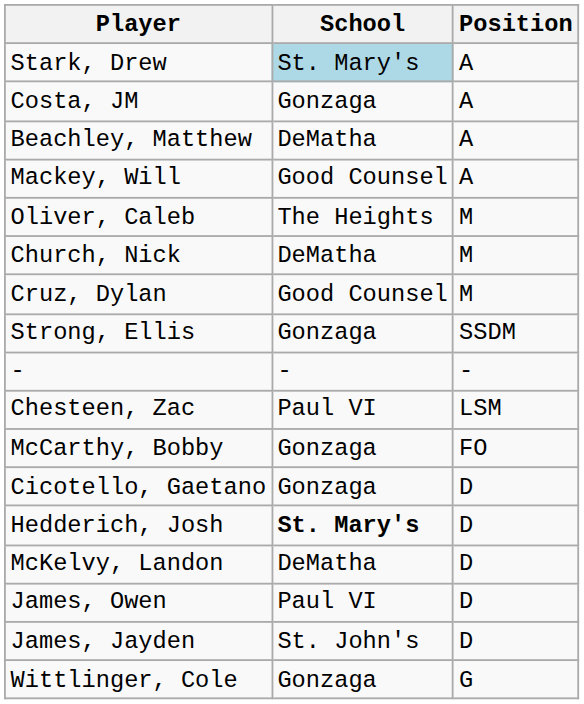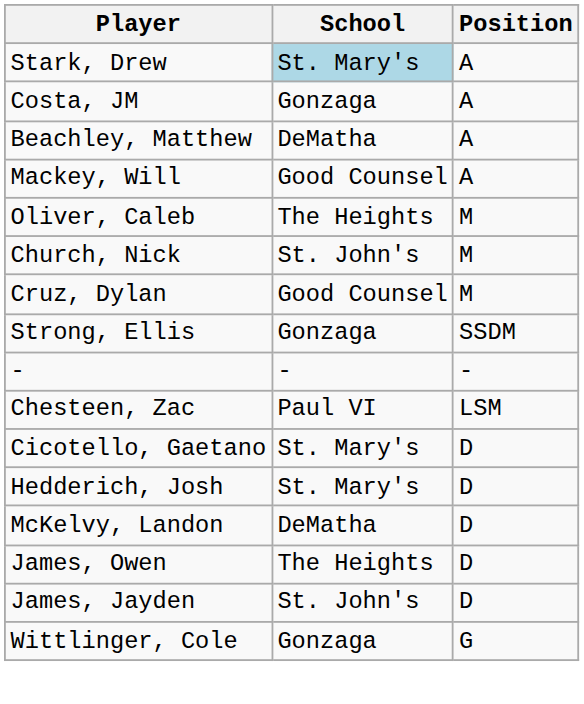Church, Nick | School: DeMatha -> St. John's
- row: McCarthy, Bobby | Gonzaga | FO
Cicotello, Gaetano | School: Gonzaga -> St. Mary's
Hedderich, Josh | School: bold -> normal
James, Owen | School: Paul VI -> The Heights
